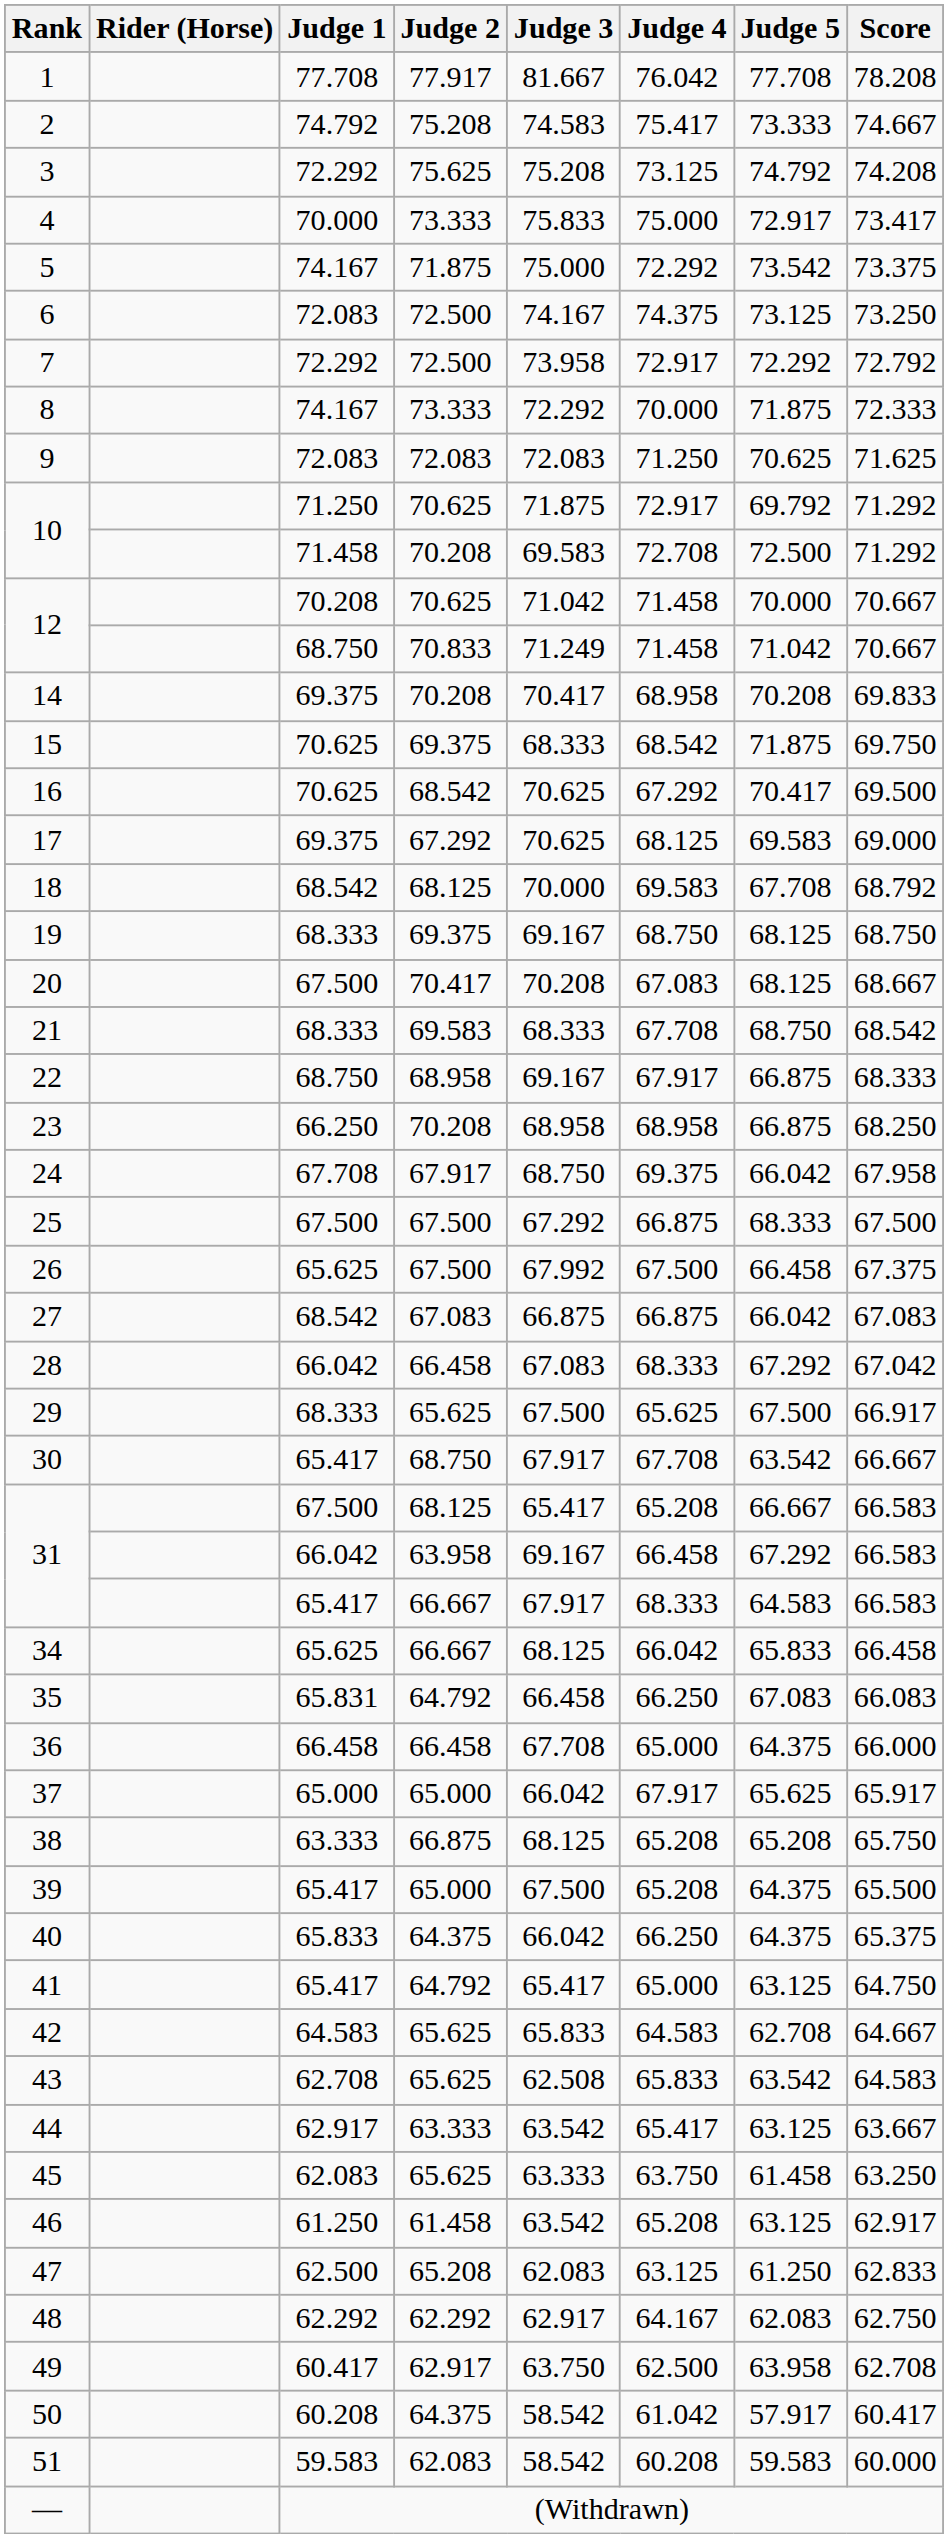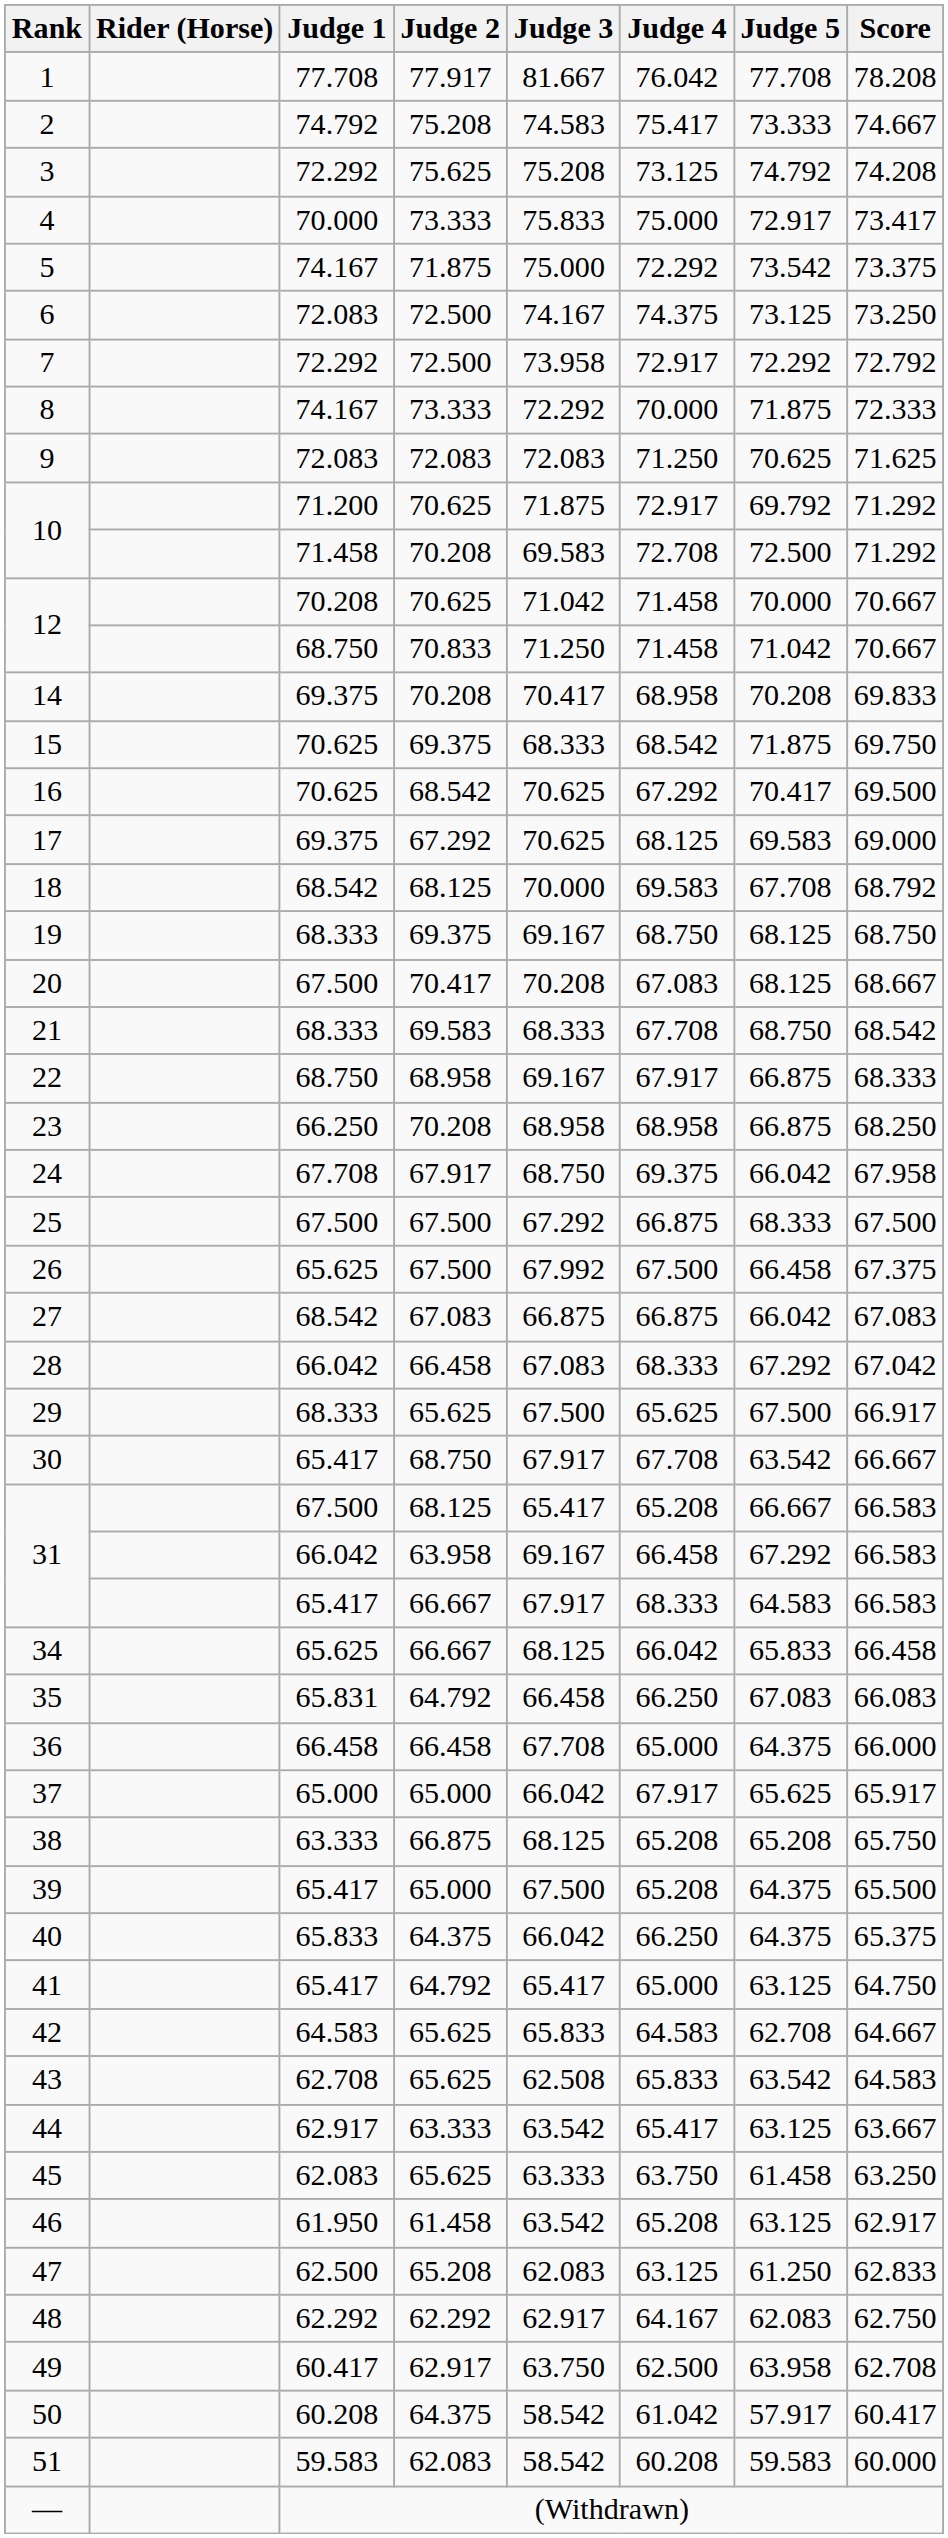10 / 70.625 | Judge 1: 71.250 -> 71.200
12 / 70.833 | Judge 3: 71.249 -> 71.250
46 | Judge 1: 61.250 -> 61.950
